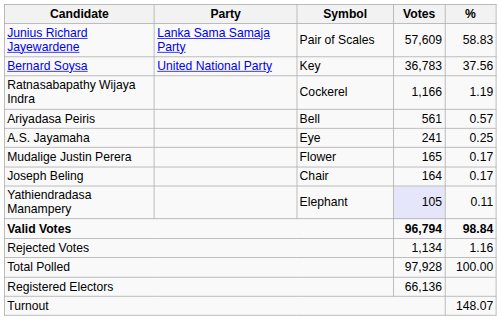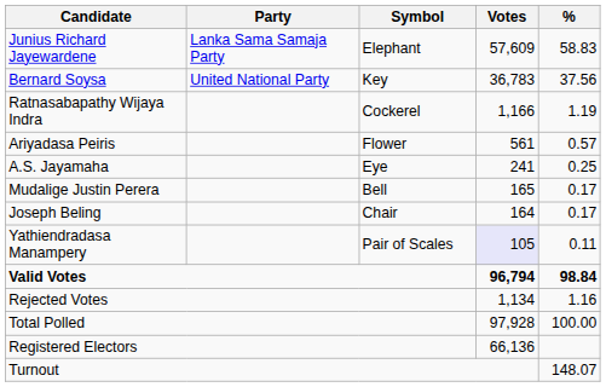Junius Richard Jayewardene | Symbol: Pair of Scales -> Elephant
Ariyadasa Peiris | Symbol: Bell -> Flower
Mudalige Justin Perera | Symbol: Flower -> Bell
Yathiendradasa Manampery | Symbol: Elephant -> Pair of Scales
